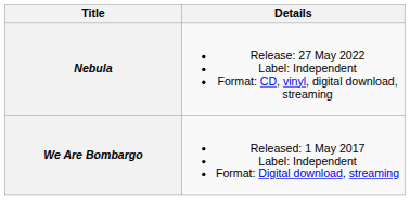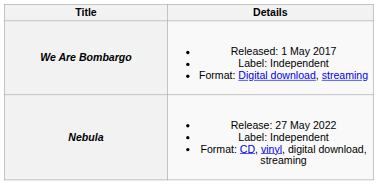rows swapped: We Are Bombargo <-> Nebula
